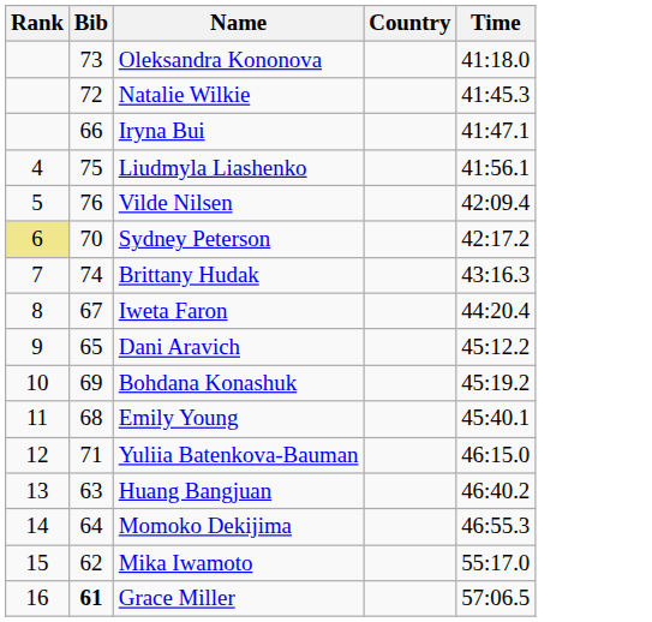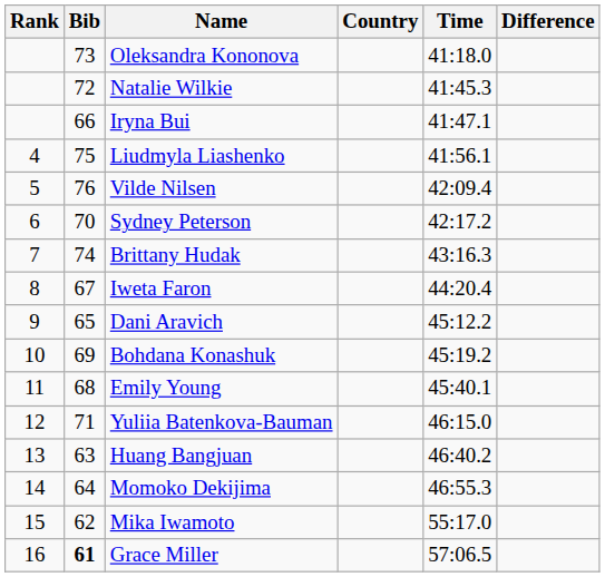+ column: Difference
Sydney Peterson | Rank: khaki background -> no background
